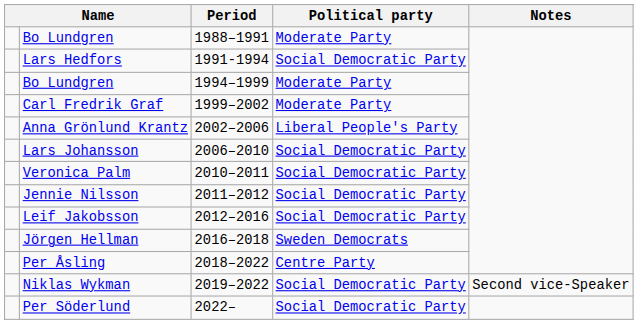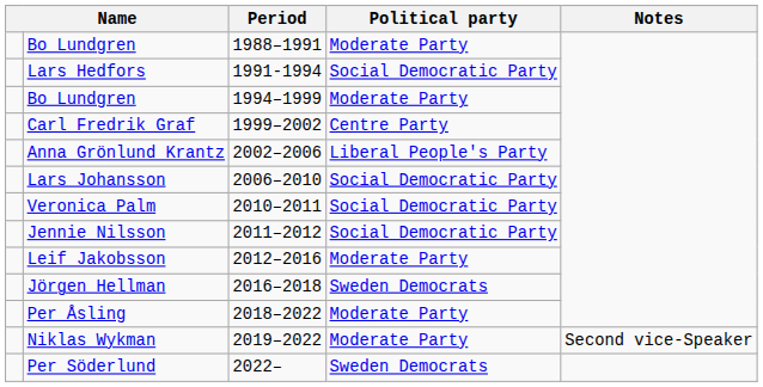Carl Fredrik Graf | Political party: Moderate Party -> Centre Party
Leif Jakobsson | Political party: Social Democratic Party -> Moderate Party
Per Åsling | Political party: Centre Party -> Moderate Party
Niklas Wykman | Political party: Social Democratic Party -> Moderate Party
Per Söderlund | Political party: Social Democratic Party -> Sweden Democrats
